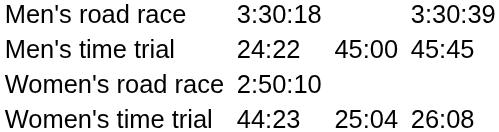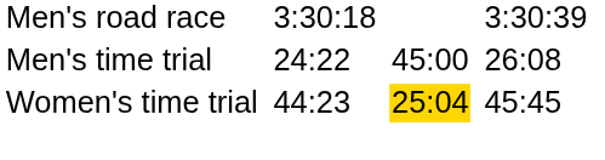Men's time trial | column 7: 45:45 -> 26:08
- row: Women's road race | 2:50:10
Women's time trial | column 5: no background -> gold background
Women's time trial | column 7: 26:08 -> 45:45
